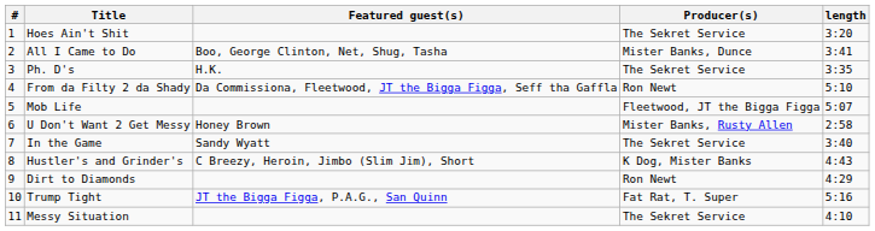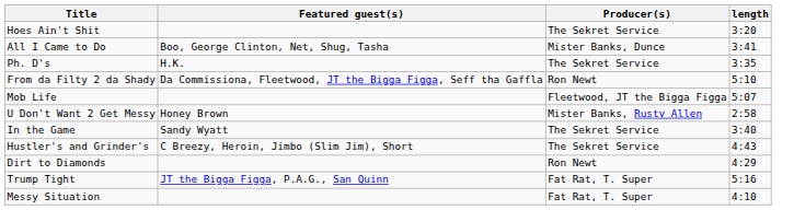- column: # | 1 | 2 | 3 | 4 | 5 | 6 | 7 | 8 | 9 | 10 | 11
Hustler's and Grinder's | Producer(s): K Dog, Mister Banks -> The Sekret Service
Messy Situation | Producer(s): The Sekret Service -> Fat Rat, T. Super
